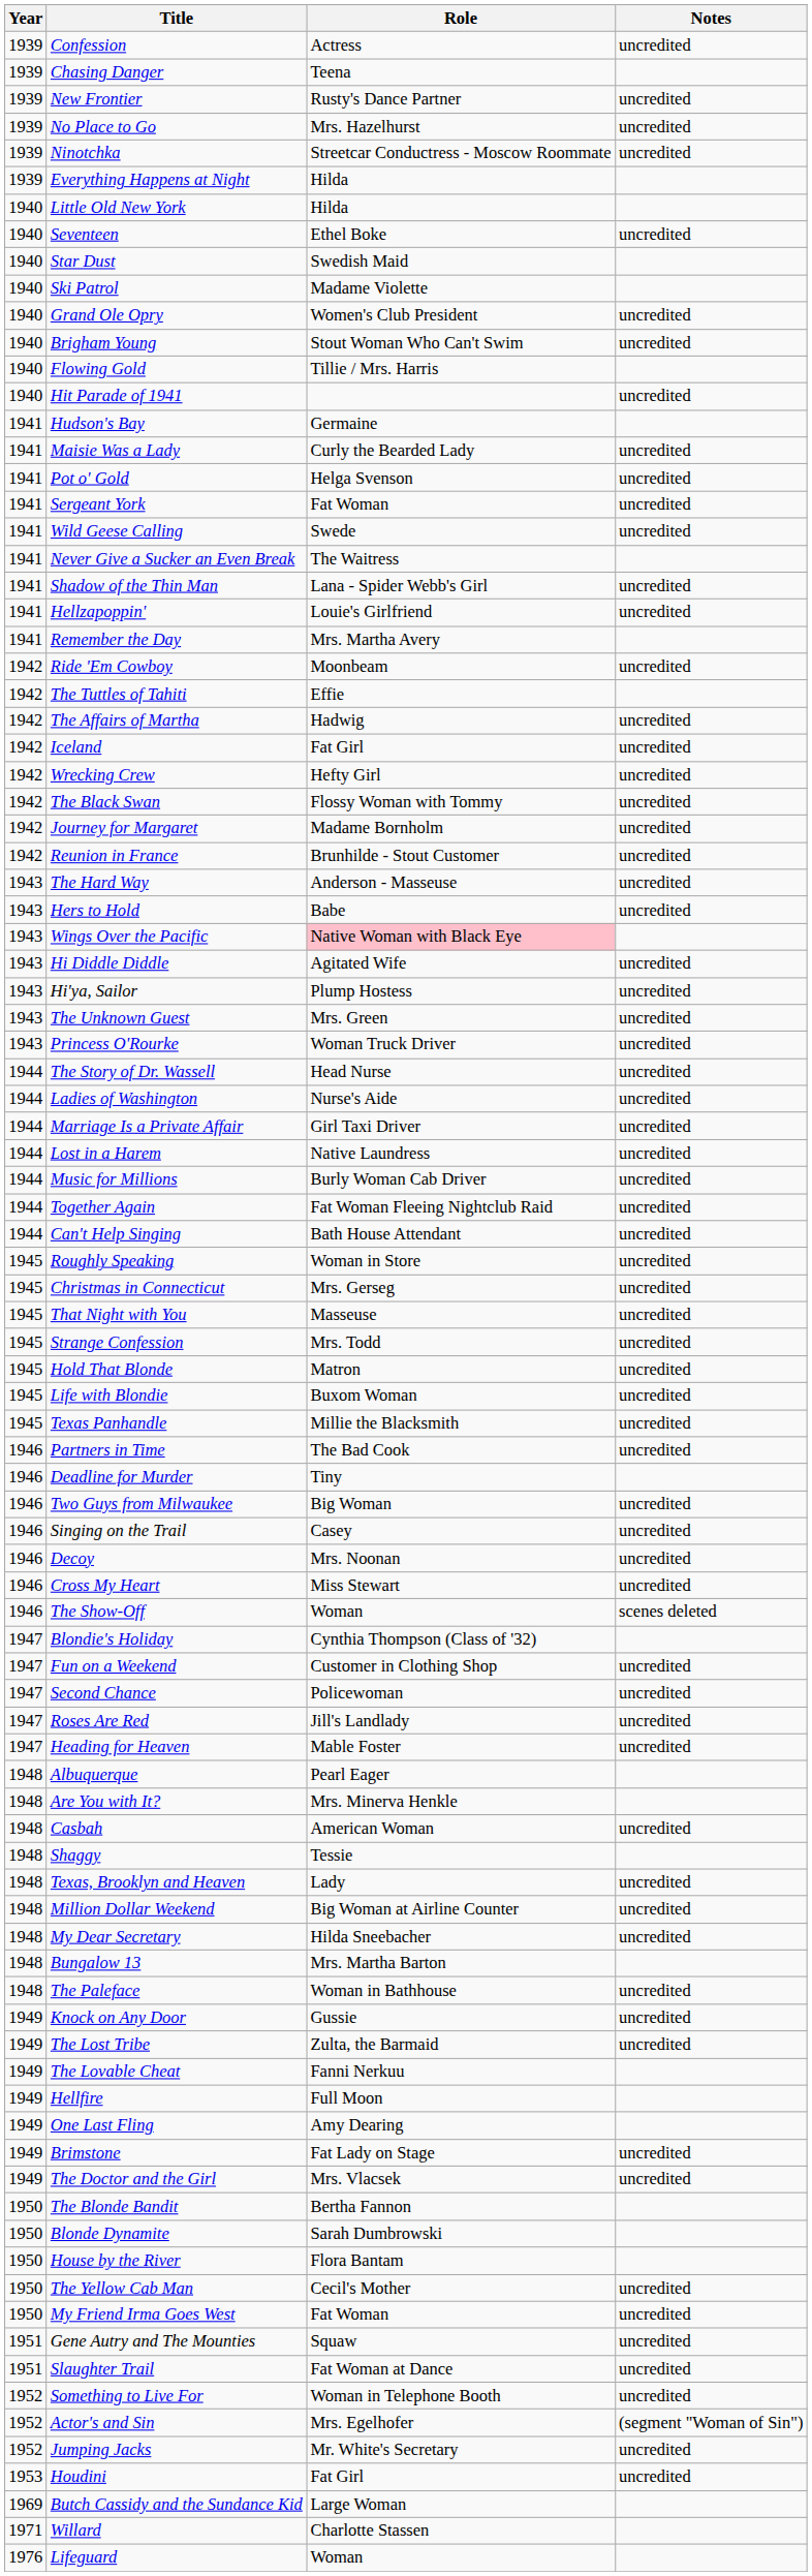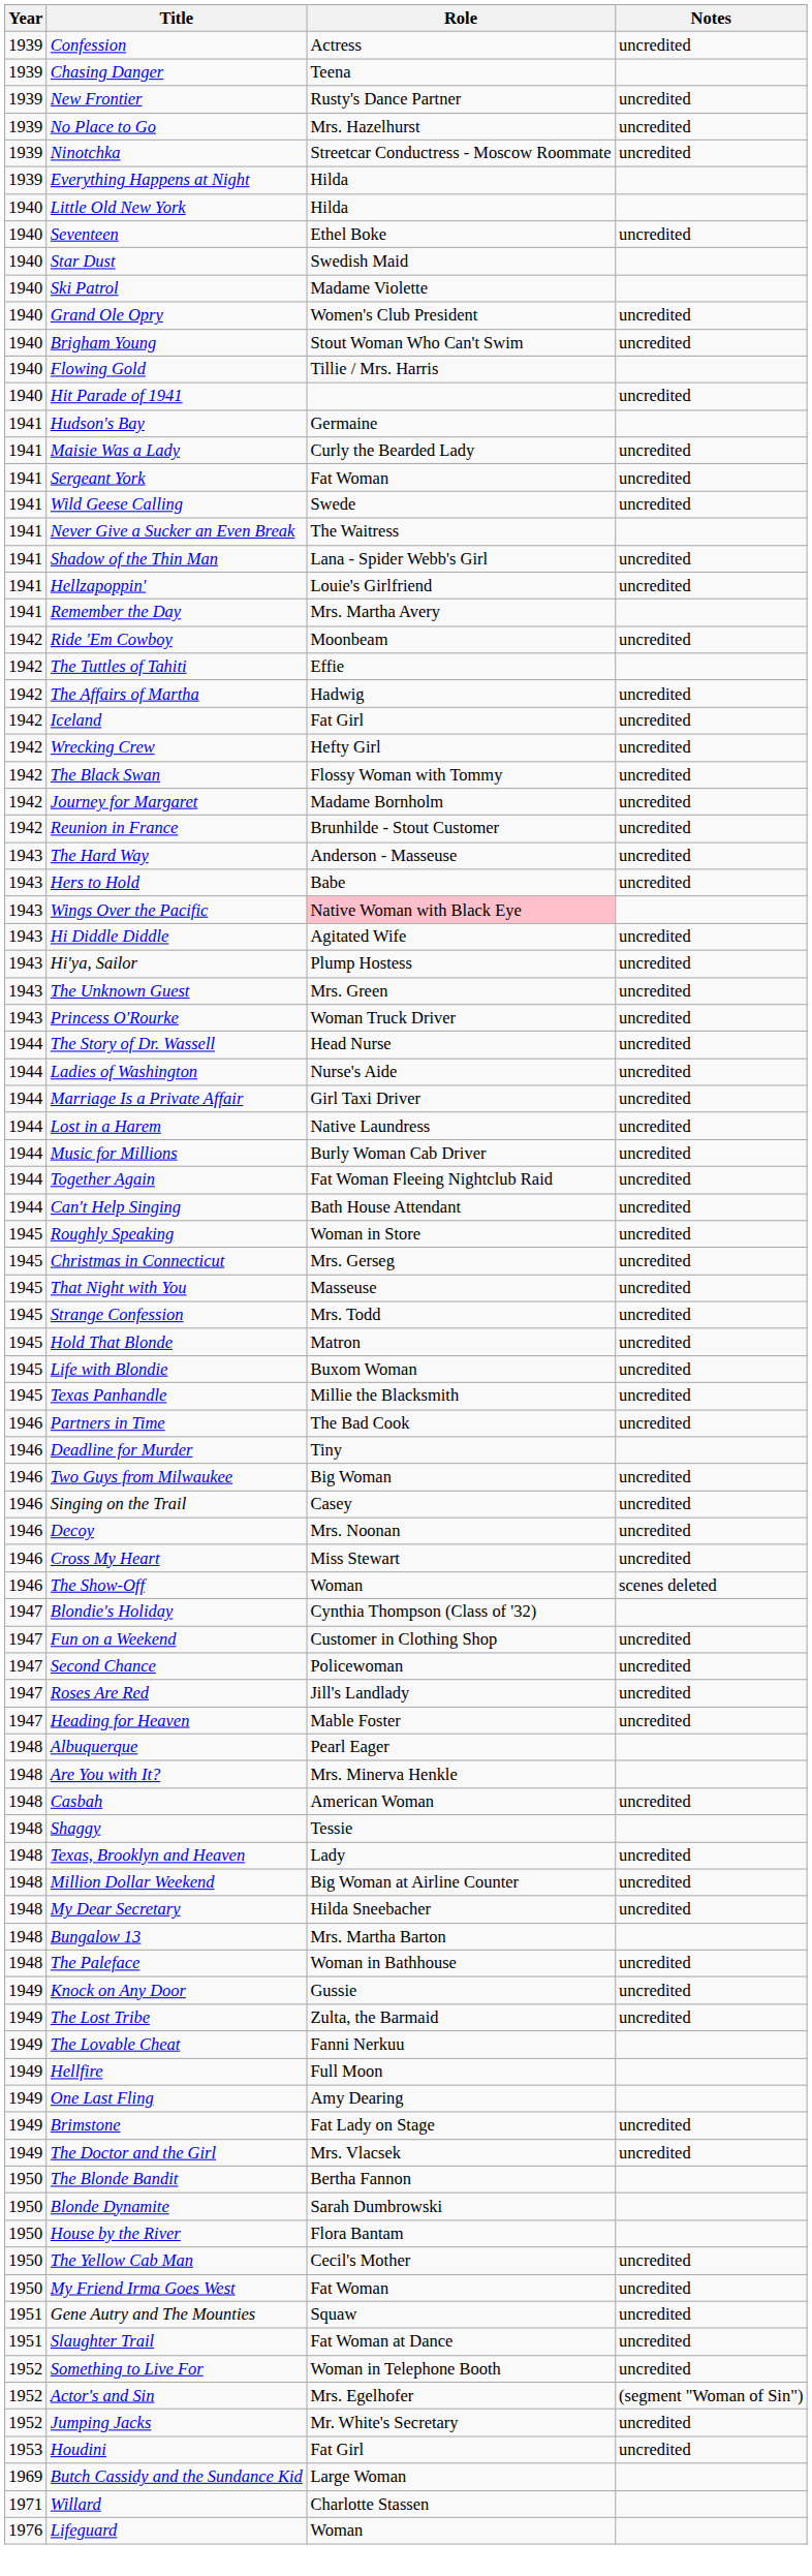- row: 1941 | Pot o' Gold | Helga Svenson | uncredited
